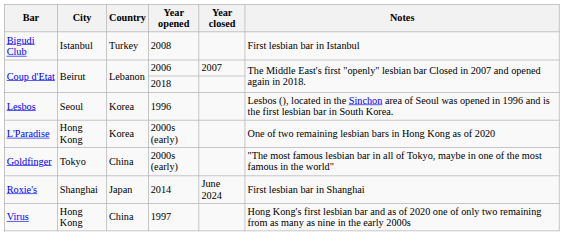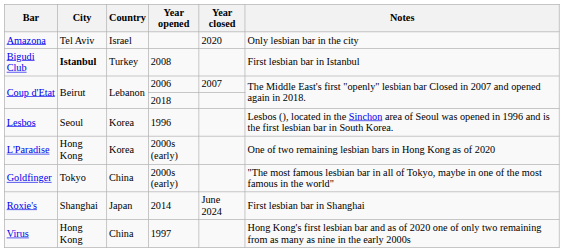+ row: Amazona | Tel Aviv | Israel | 2020 | Only lesbian bar in the city
Bigudi Club | City: normal -> bold
